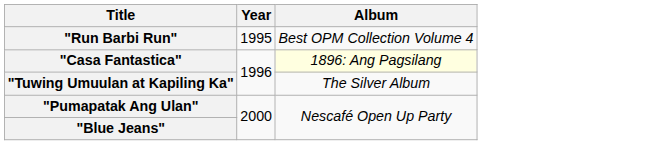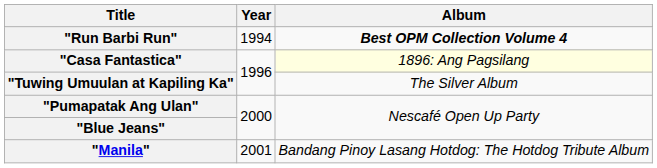"Run Barbi Run" | Year: 1995 -> 1994
"Run Barbi Run" | Album: normal -> bold
+ row: "Manila" | 2001 | Bandang Pinoy Lasang Hotdog: The Hotdog Tribute Album
